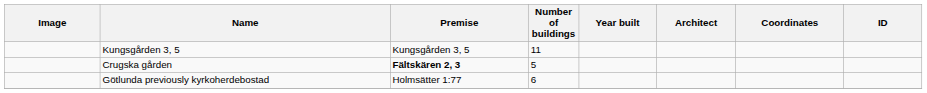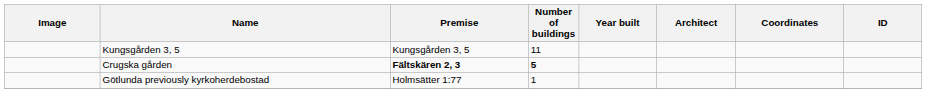Crugska gården | Number of buildings: normal -> bold
Götlunda previously kyrkoherdebostad | Number of buildings: 6 -> 1
